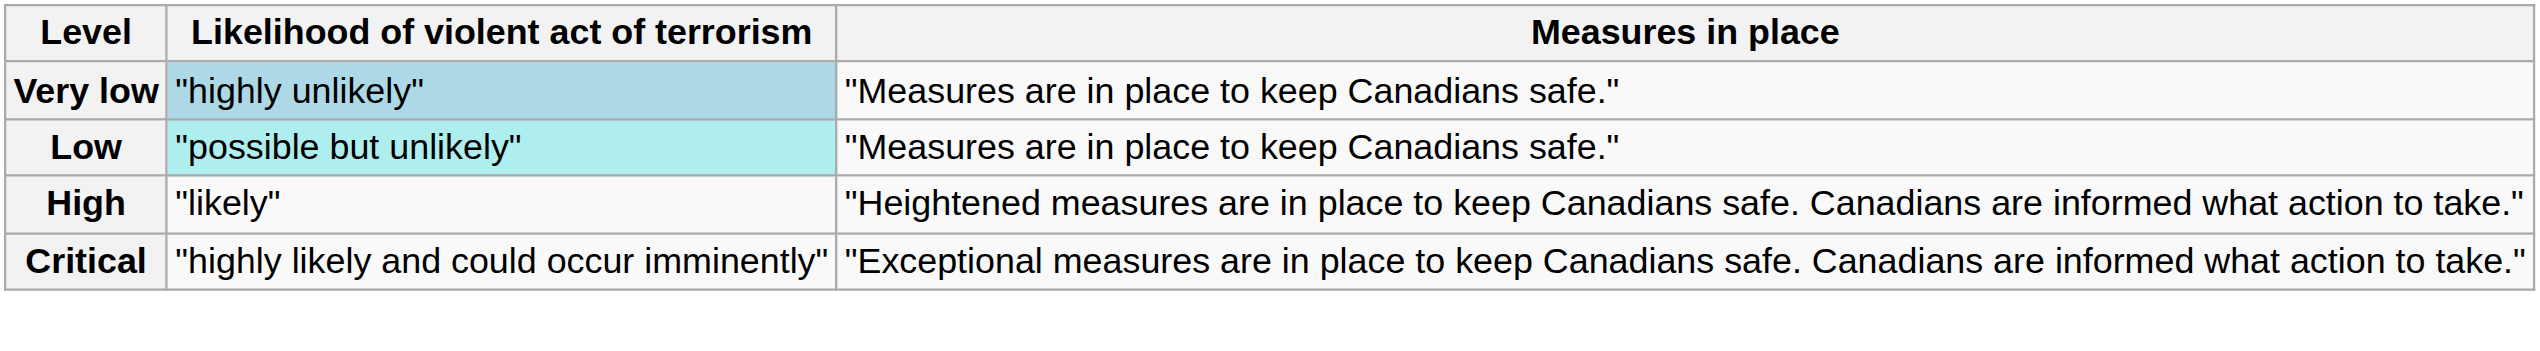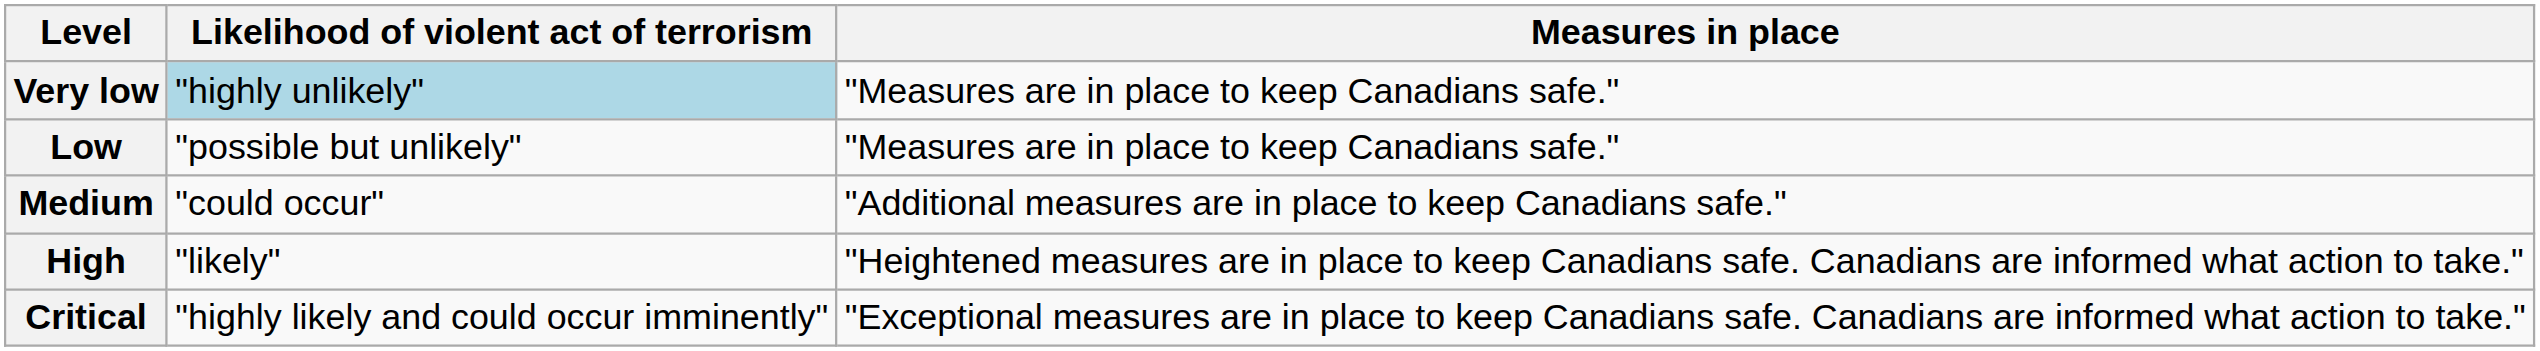Low | Likelihood of violent act of terrorism: paleturquoise background -> no background
+ row: Medium | "could occur" | "Additional measures are in place to keep Canadians safe."
